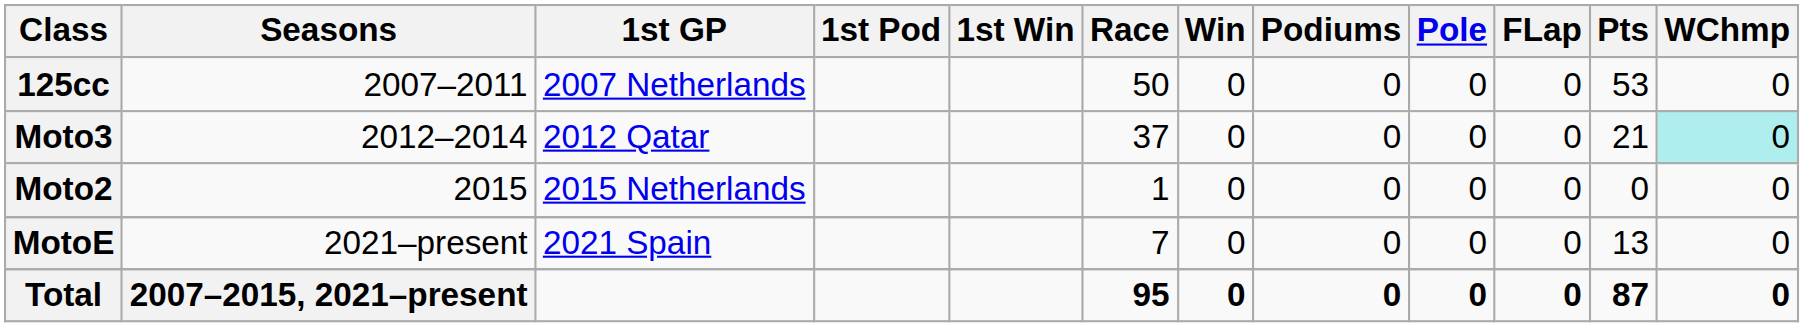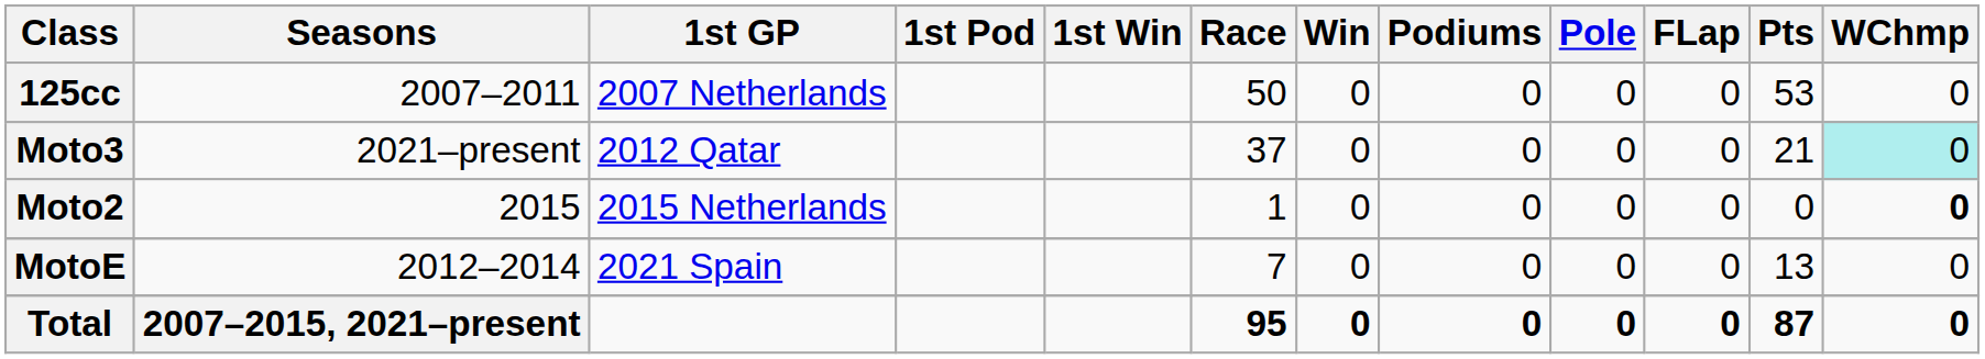Moto3 | Seasons: 2012–2014 -> 2021–present
Moto2 | WChmp: normal -> bold
MotoE | Seasons: 2021–present -> 2012–2014
